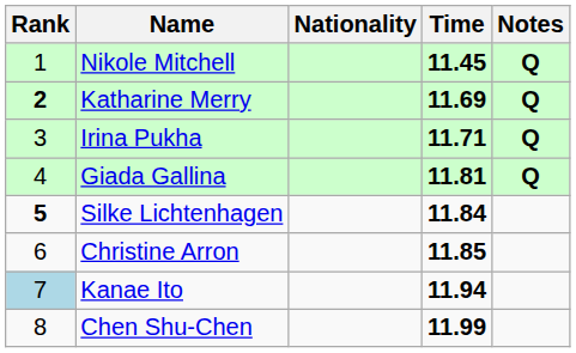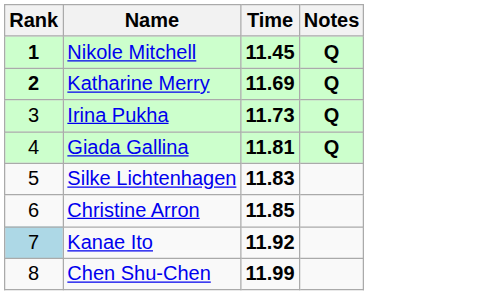- column: Nationality
Nikole Mitchell | Rank: normal -> bold
Irina Pukha | Time: 11.71 -> 11.73
Silke Lichtenhagen | Rank: bold -> normal
Silke Lichtenhagen | Time: 11.84 -> 11.83
Kanae Ito | Time: 11.94 -> 11.92
